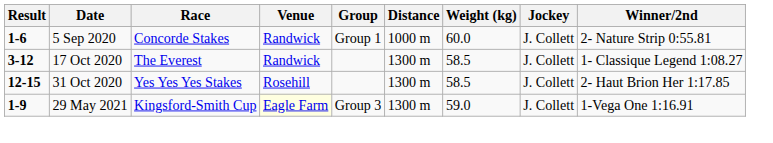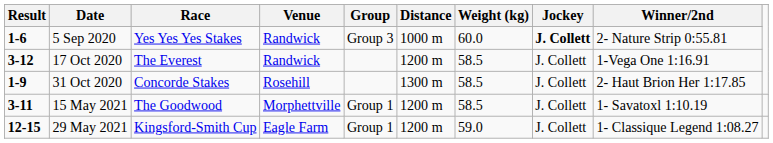5 Sep 2020 | Race: Concorde Stakes -> Yes Yes Yes Stakes
5 Sep 2020 | Group: Group 1 -> Group 3
5 Sep 2020 | Jockey: normal -> bold
17 Oct 2020 | Distance: 1300 m -> 1200 m
17 Oct 2020 | Winner/2nd: 1- Classique Legend 1:08.27 -> 1-Vega One 1:16.91
31 Oct 2020 | Result: 12-15 -> 1-9
31 Oct 2020 | Race: Yes Yes Yes Stakes -> Concorde Stakes
+ row: 3-11 | 15 May 2021 | The Goodwood | Morphettville | Group 1 | 1200 m | 58.5 | J. Collett | 1- Savatoxl 1:10.19
29 May 2021 | Result: 1-9 -> 12-15
29 May 2021 | Venue: lightyellow background -> no background
29 May 2021 | Group: Group 3 -> Group 1
29 May 2021 | Distance: 1300 m -> 1200 m
29 May 2021 | Winner/2nd: 1-Vega One 1:16.91 -> 1- Classique Legend 1:08.27
